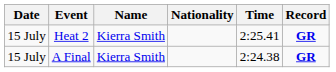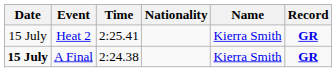columns swapped: Name <-> Time
A Final | Date: normal -> bold
